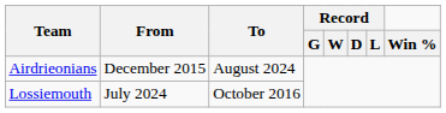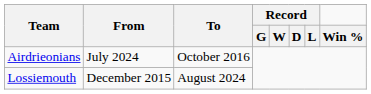Airdrieonians | From: December 2015 -> July 2024
Airdrieonians | To: August 2024 -> October 2016
Lossiemouth | From: July 2024 -> December 2015
Lossiemouth | To: October 2016 -> August 2024
